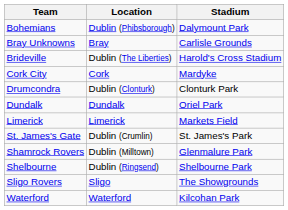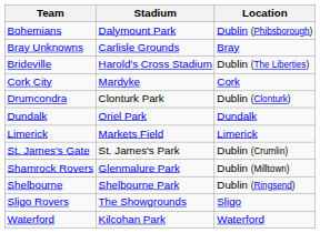columns swapped: Location <-> Stadium
